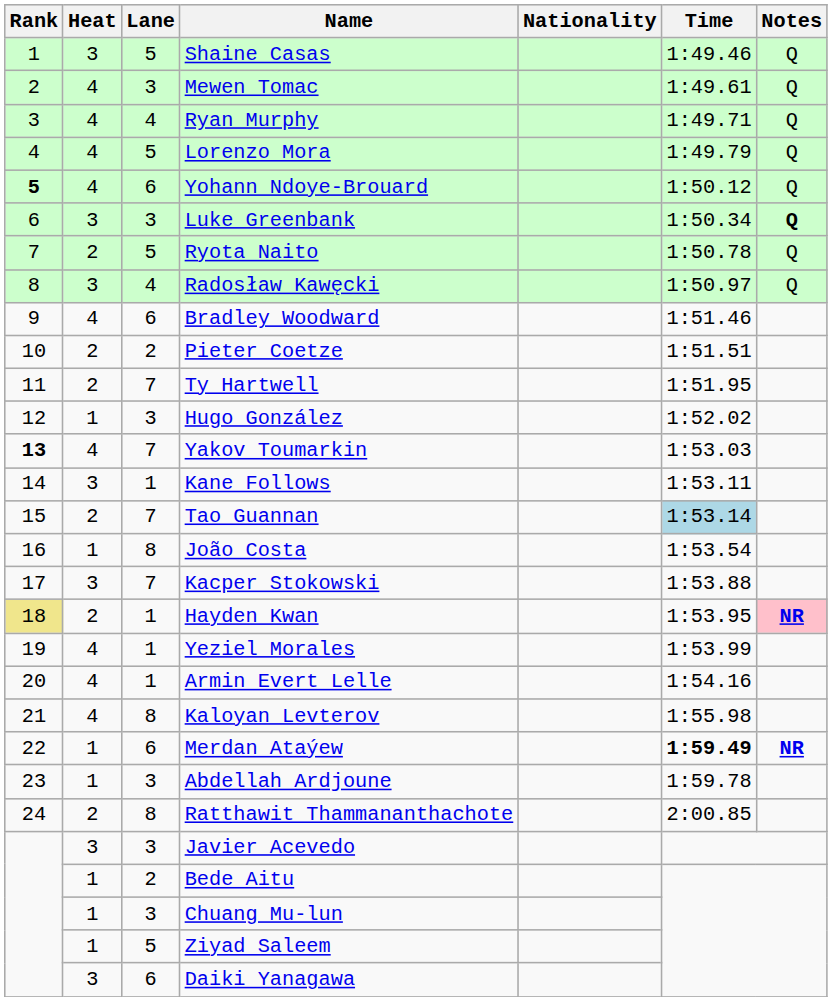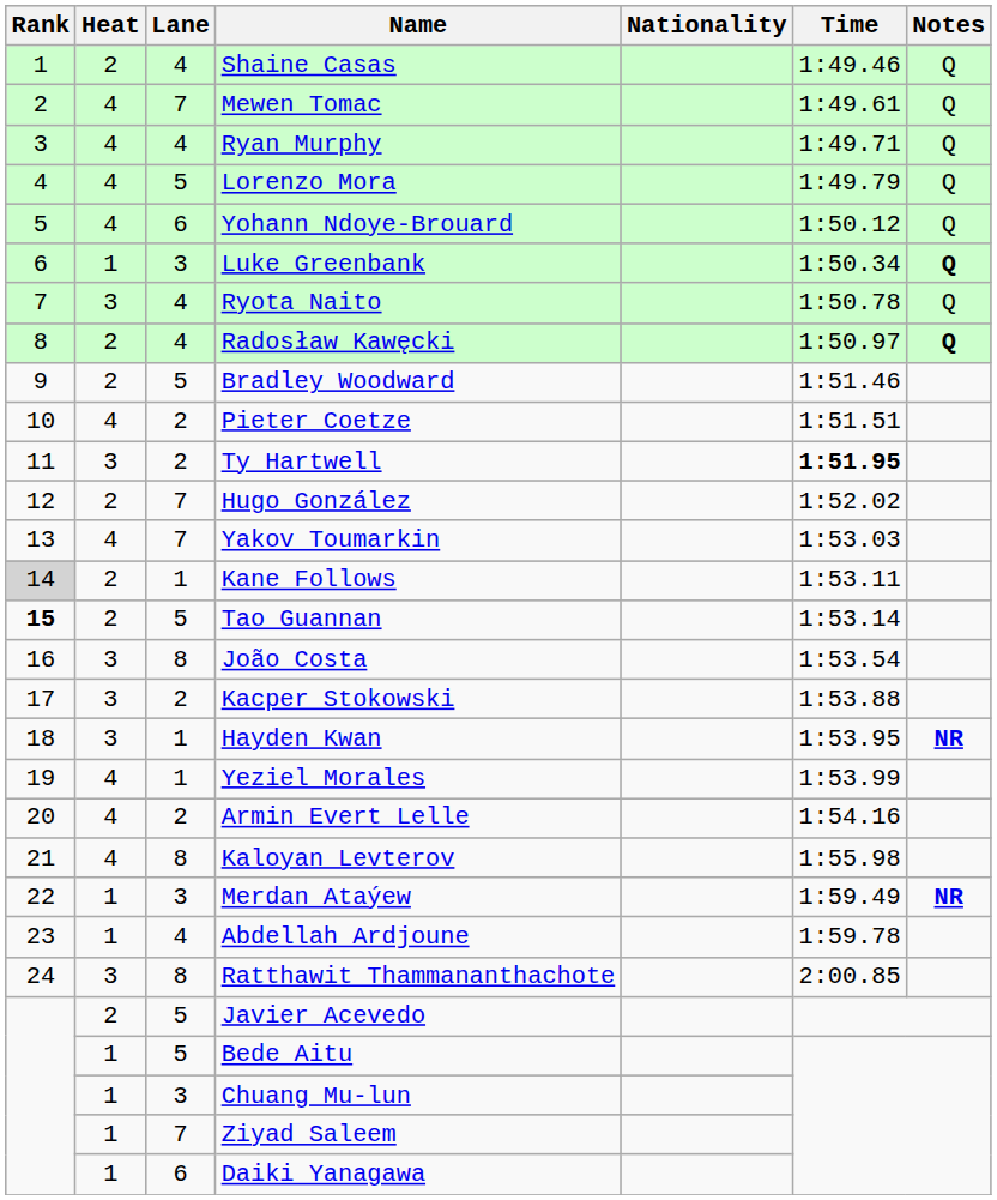Shaine Casas | Heat: 3 -> 2
Shaine Casas | Lane: 5 -> 4
Mewen Tomac | Lane: 3 -> 7
Yohann Ndoye-Brouard | Rank: bold -> normal
Luke Greenbank | Heat: 3 -> 1
Ryota Naito | Heat: 2 -> 3
Ryota Naito | Lane: 5 -> 4
Radosław Kawęcki | Heat: 3 -> 2
Radosław Kawęcki | Notes: normal -> bold
Bradley Woodward | Heat: 4 -> 2
Bradley Woodward | Lane: 6 -> 5
Pieter Coetze | Heat: 2 -> 4
Ty Hartwell | Heat: 2 -> 3
Ty Hartwell | Lane: 7 -> 2
Ty Hartwell | Time: normal -> bold
Hugo González | Heat: 1 -> 2
Hugo González | Lane: 3 -> 7
Yakov Toumarkin | Rank: bold -> normal
Kane Follows | Rank: no background -> lightgrey background
Kane Follows | Heat: 3 -> 2
Tao Guannan | Rank: normal -> bold
Tao Guannan | Lane: 7 -> 5
Tao Guannan | Time: lightblue background -> no background
João Costa | Heat: 1 -> 3
Kacper Stokowski | Lane: 7 -> 2
Hayden Kwan | Rank: khaki background -> no background
Hayden Kwan | Heat: 2 -> 3
Hayden Kwan | Notes: pink background -> no background
Armin Evert Lelle | Lane: 1 -> 2
Merdan Ataýew | Lane: 6 -> 3
Merdan Ataýew | Time: bold -> normal
Abdellah Ardjoune | Lane: 3 -> 4
Ratthawit Thammananthachote | Heat: 2 -> 3
Javier Acevedo | Heat: 3 -> 2
Javier Acevedo | Lane: 3 -> 5
Bede Aitu | Lane: 2 -> 5
Ziyad Saleem | Lane: 5 -> 7
Daiki Yanagawa | Heat: 3 -> 1
